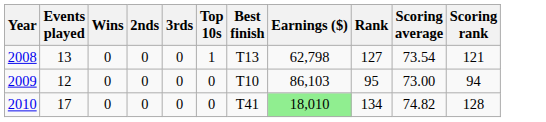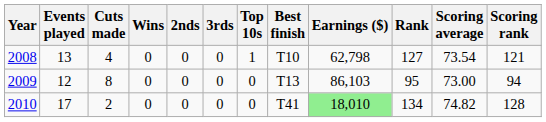+ column: Cuts made | 4 | 8 | 2
2008 | Best finish: T13 -> T10
2009 | Best finish: T10 -> T13
